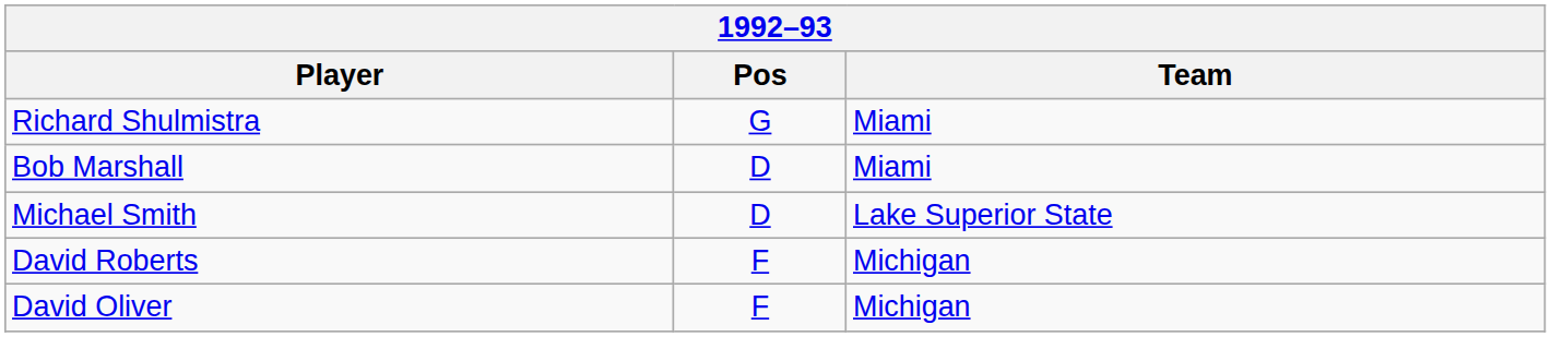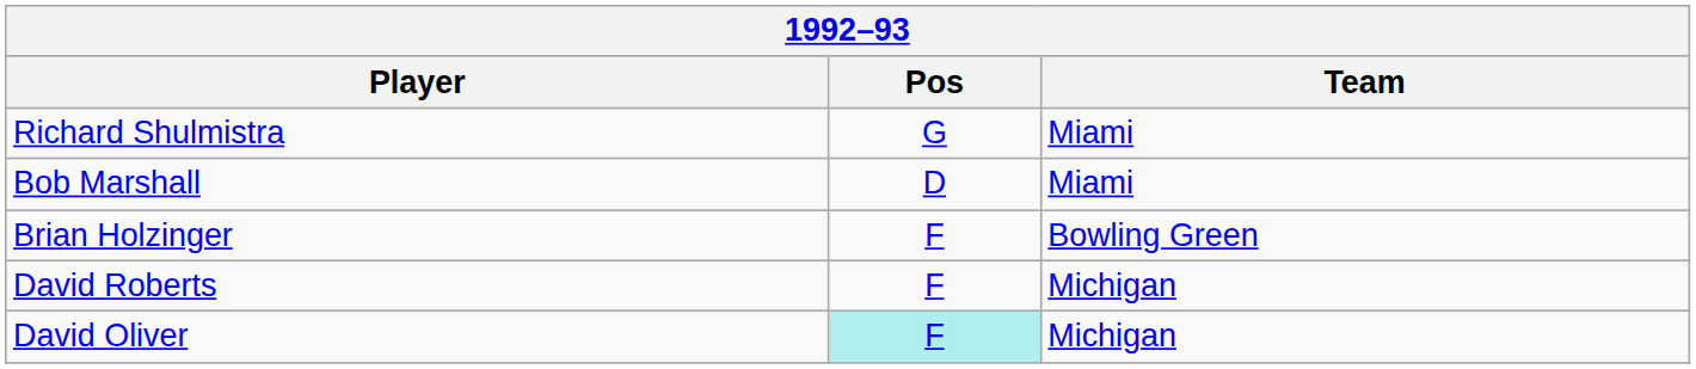- row: Michael Smith | D | Lake Superior State
+ row: Brian Holzinger | F | Bowling Green
David Oliver | Pos: no background -> paleturquoise background
